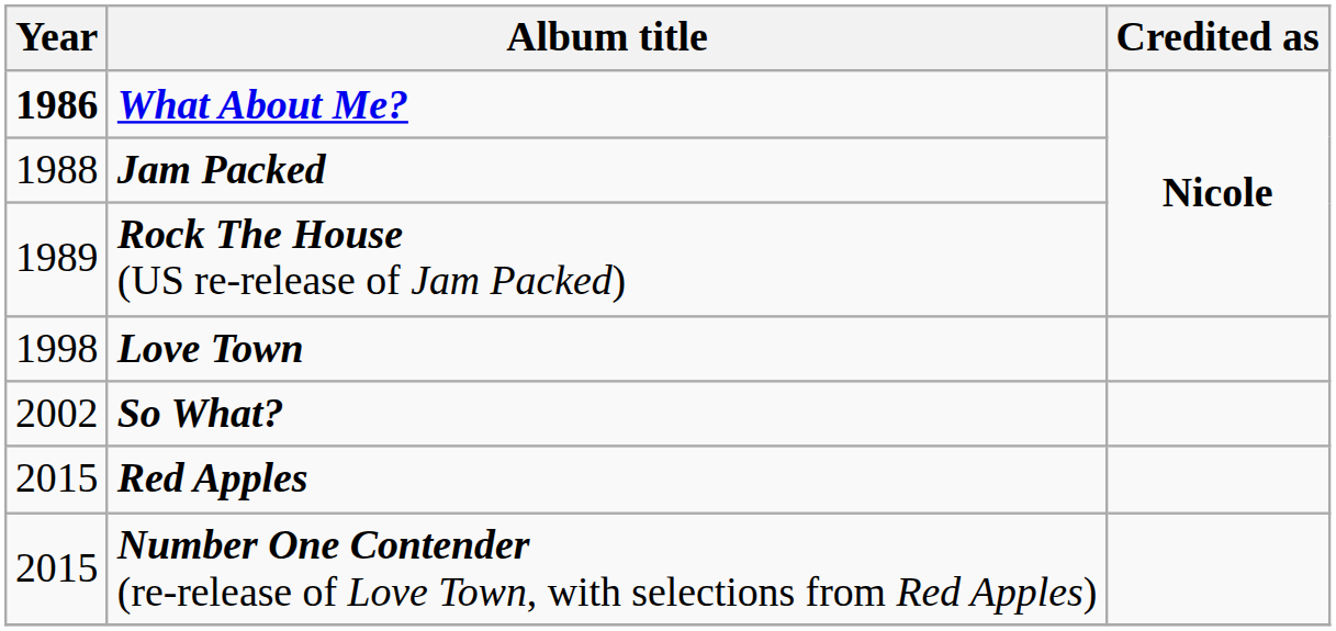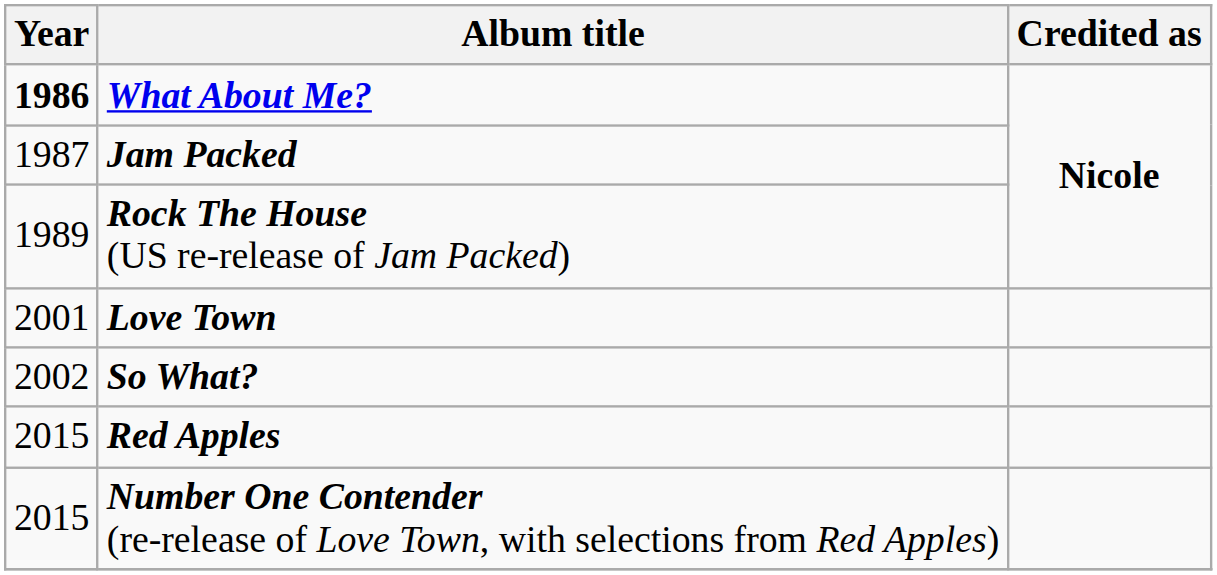Jam Packed | Year: 1988 -> 1987
Love Town | Year: 1998 -> 2001
